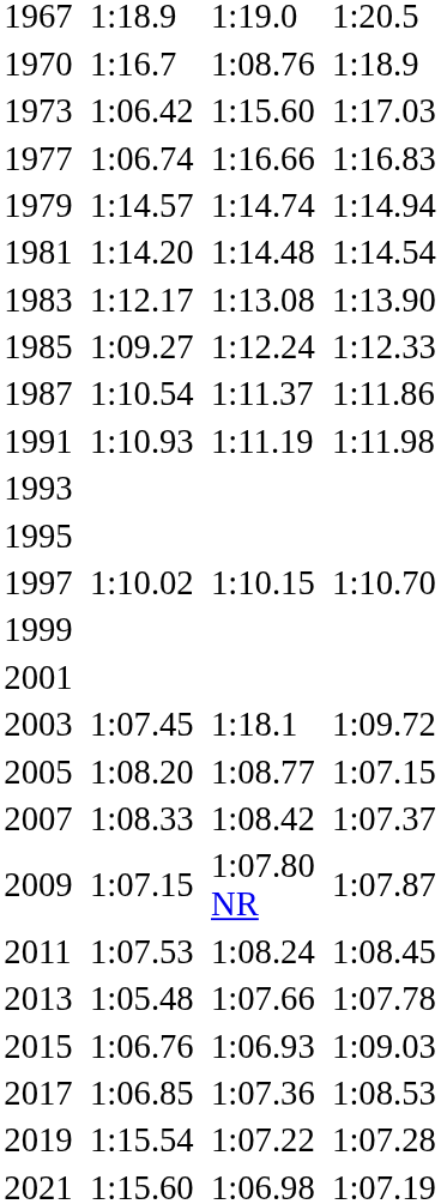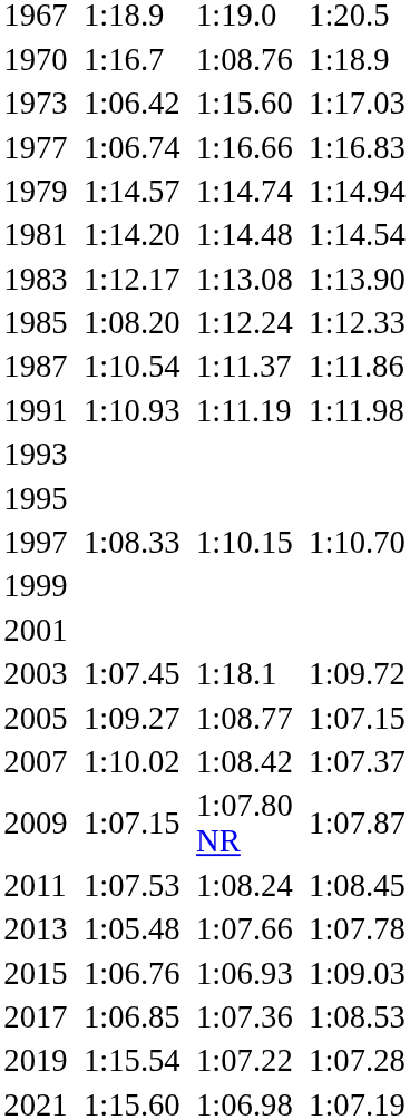1985 | column 3: 1:09.27 -> 1:08.20
1997 | column 3: 1:10.02 -> 1:08.33
2005 | column 3: 1:08.20 -> 1:09.27
2007 | column 3: 1:08.33 -> 1:10.02
